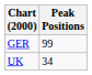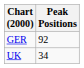GER | Peak Positions: 99 -> 92
